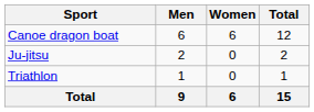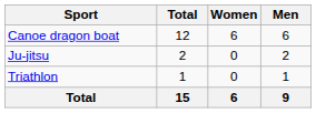columns swapped: Men <-> Total
